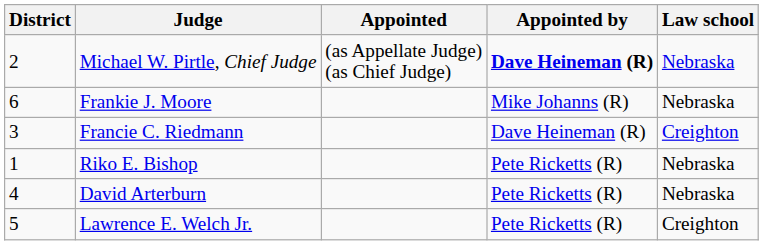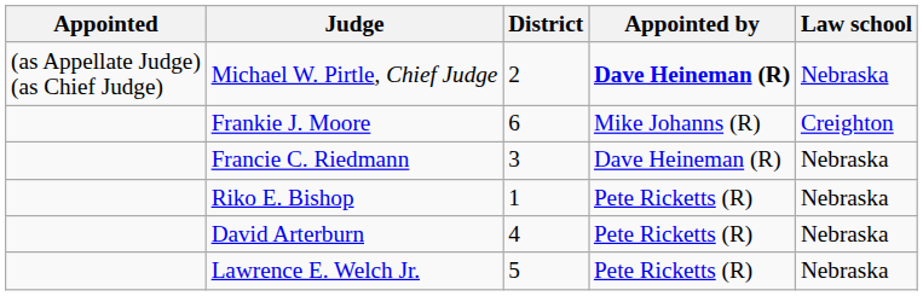columns swapped: District <-> Appointed
Frankie J. Moore | Law school: Nebraska -> Creighton
Francie C. Riedmann | Law school: Creighton -> Nebraska
Lawrence E. Welch Jr. | Law school: Creighton -> Nebraska
